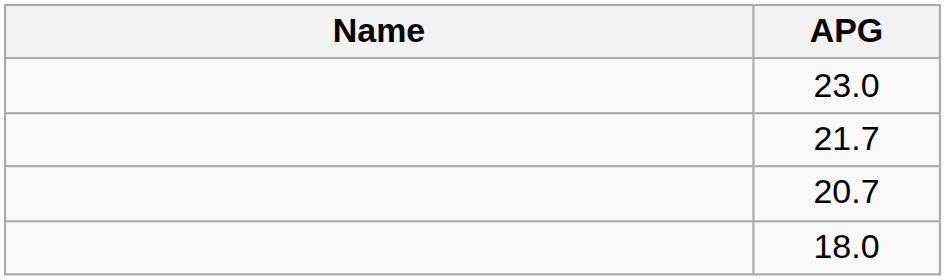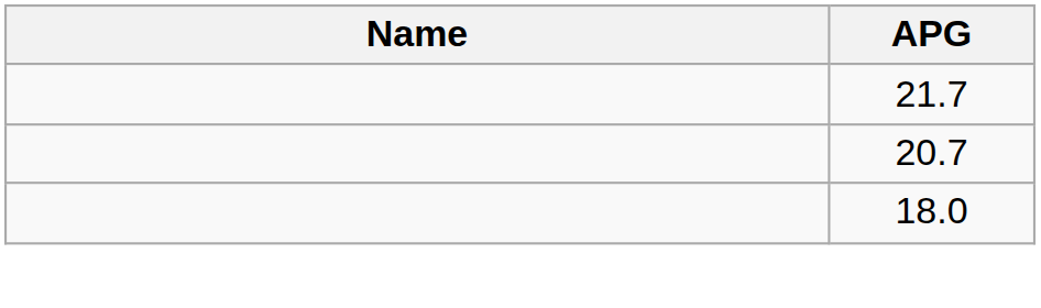- row: 23.0
